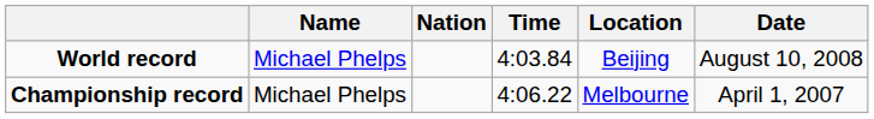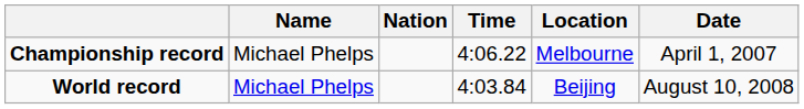rows swapped: World record <-> Championship record
